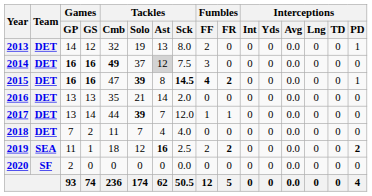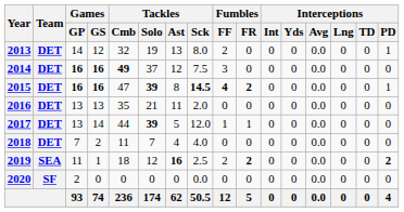2014 | Tackles / Ast: lightgrey background -> no background
2016 | Tackles / Ast: 14 -> 11
2017 | Tackles / Ast: 7 -> 5
